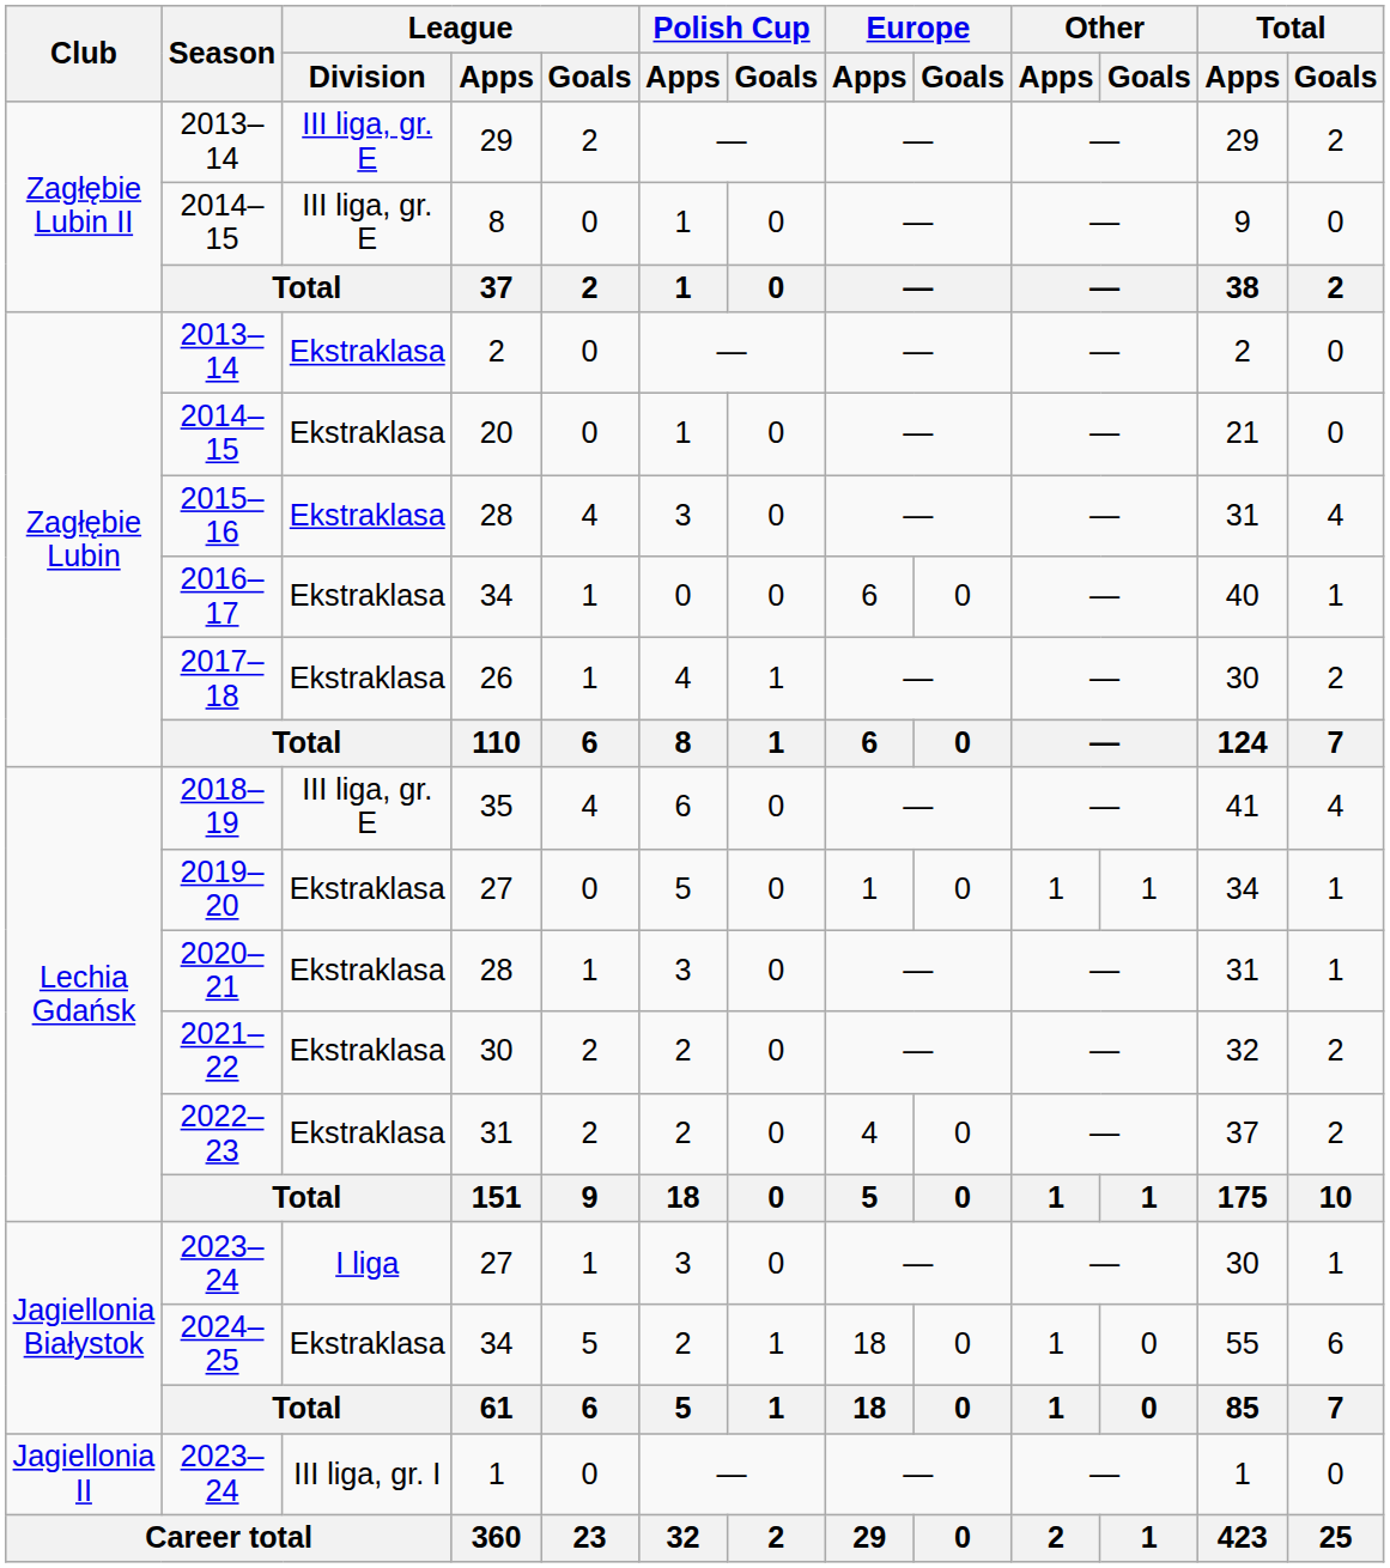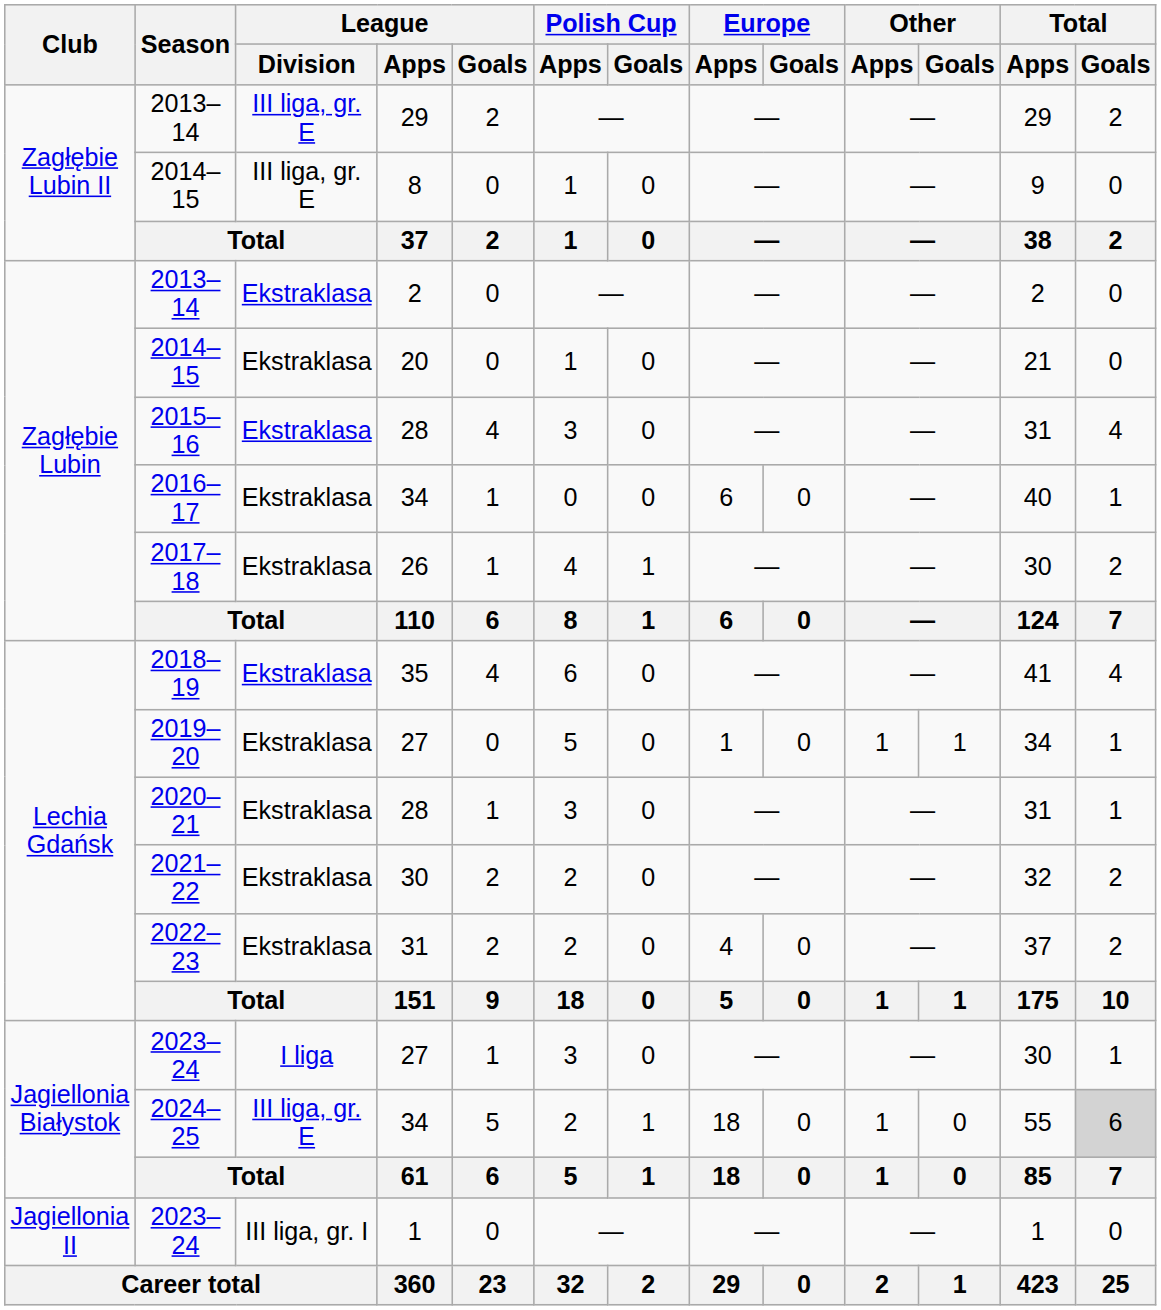2018–19 | League / Division: III liga, gr. E -> Ekstraklasa
2024–25 | League / Division: Ekstraklasa -> III liga, gr. E
2024–25 | Total / Goals: no background -> lightgrey background
